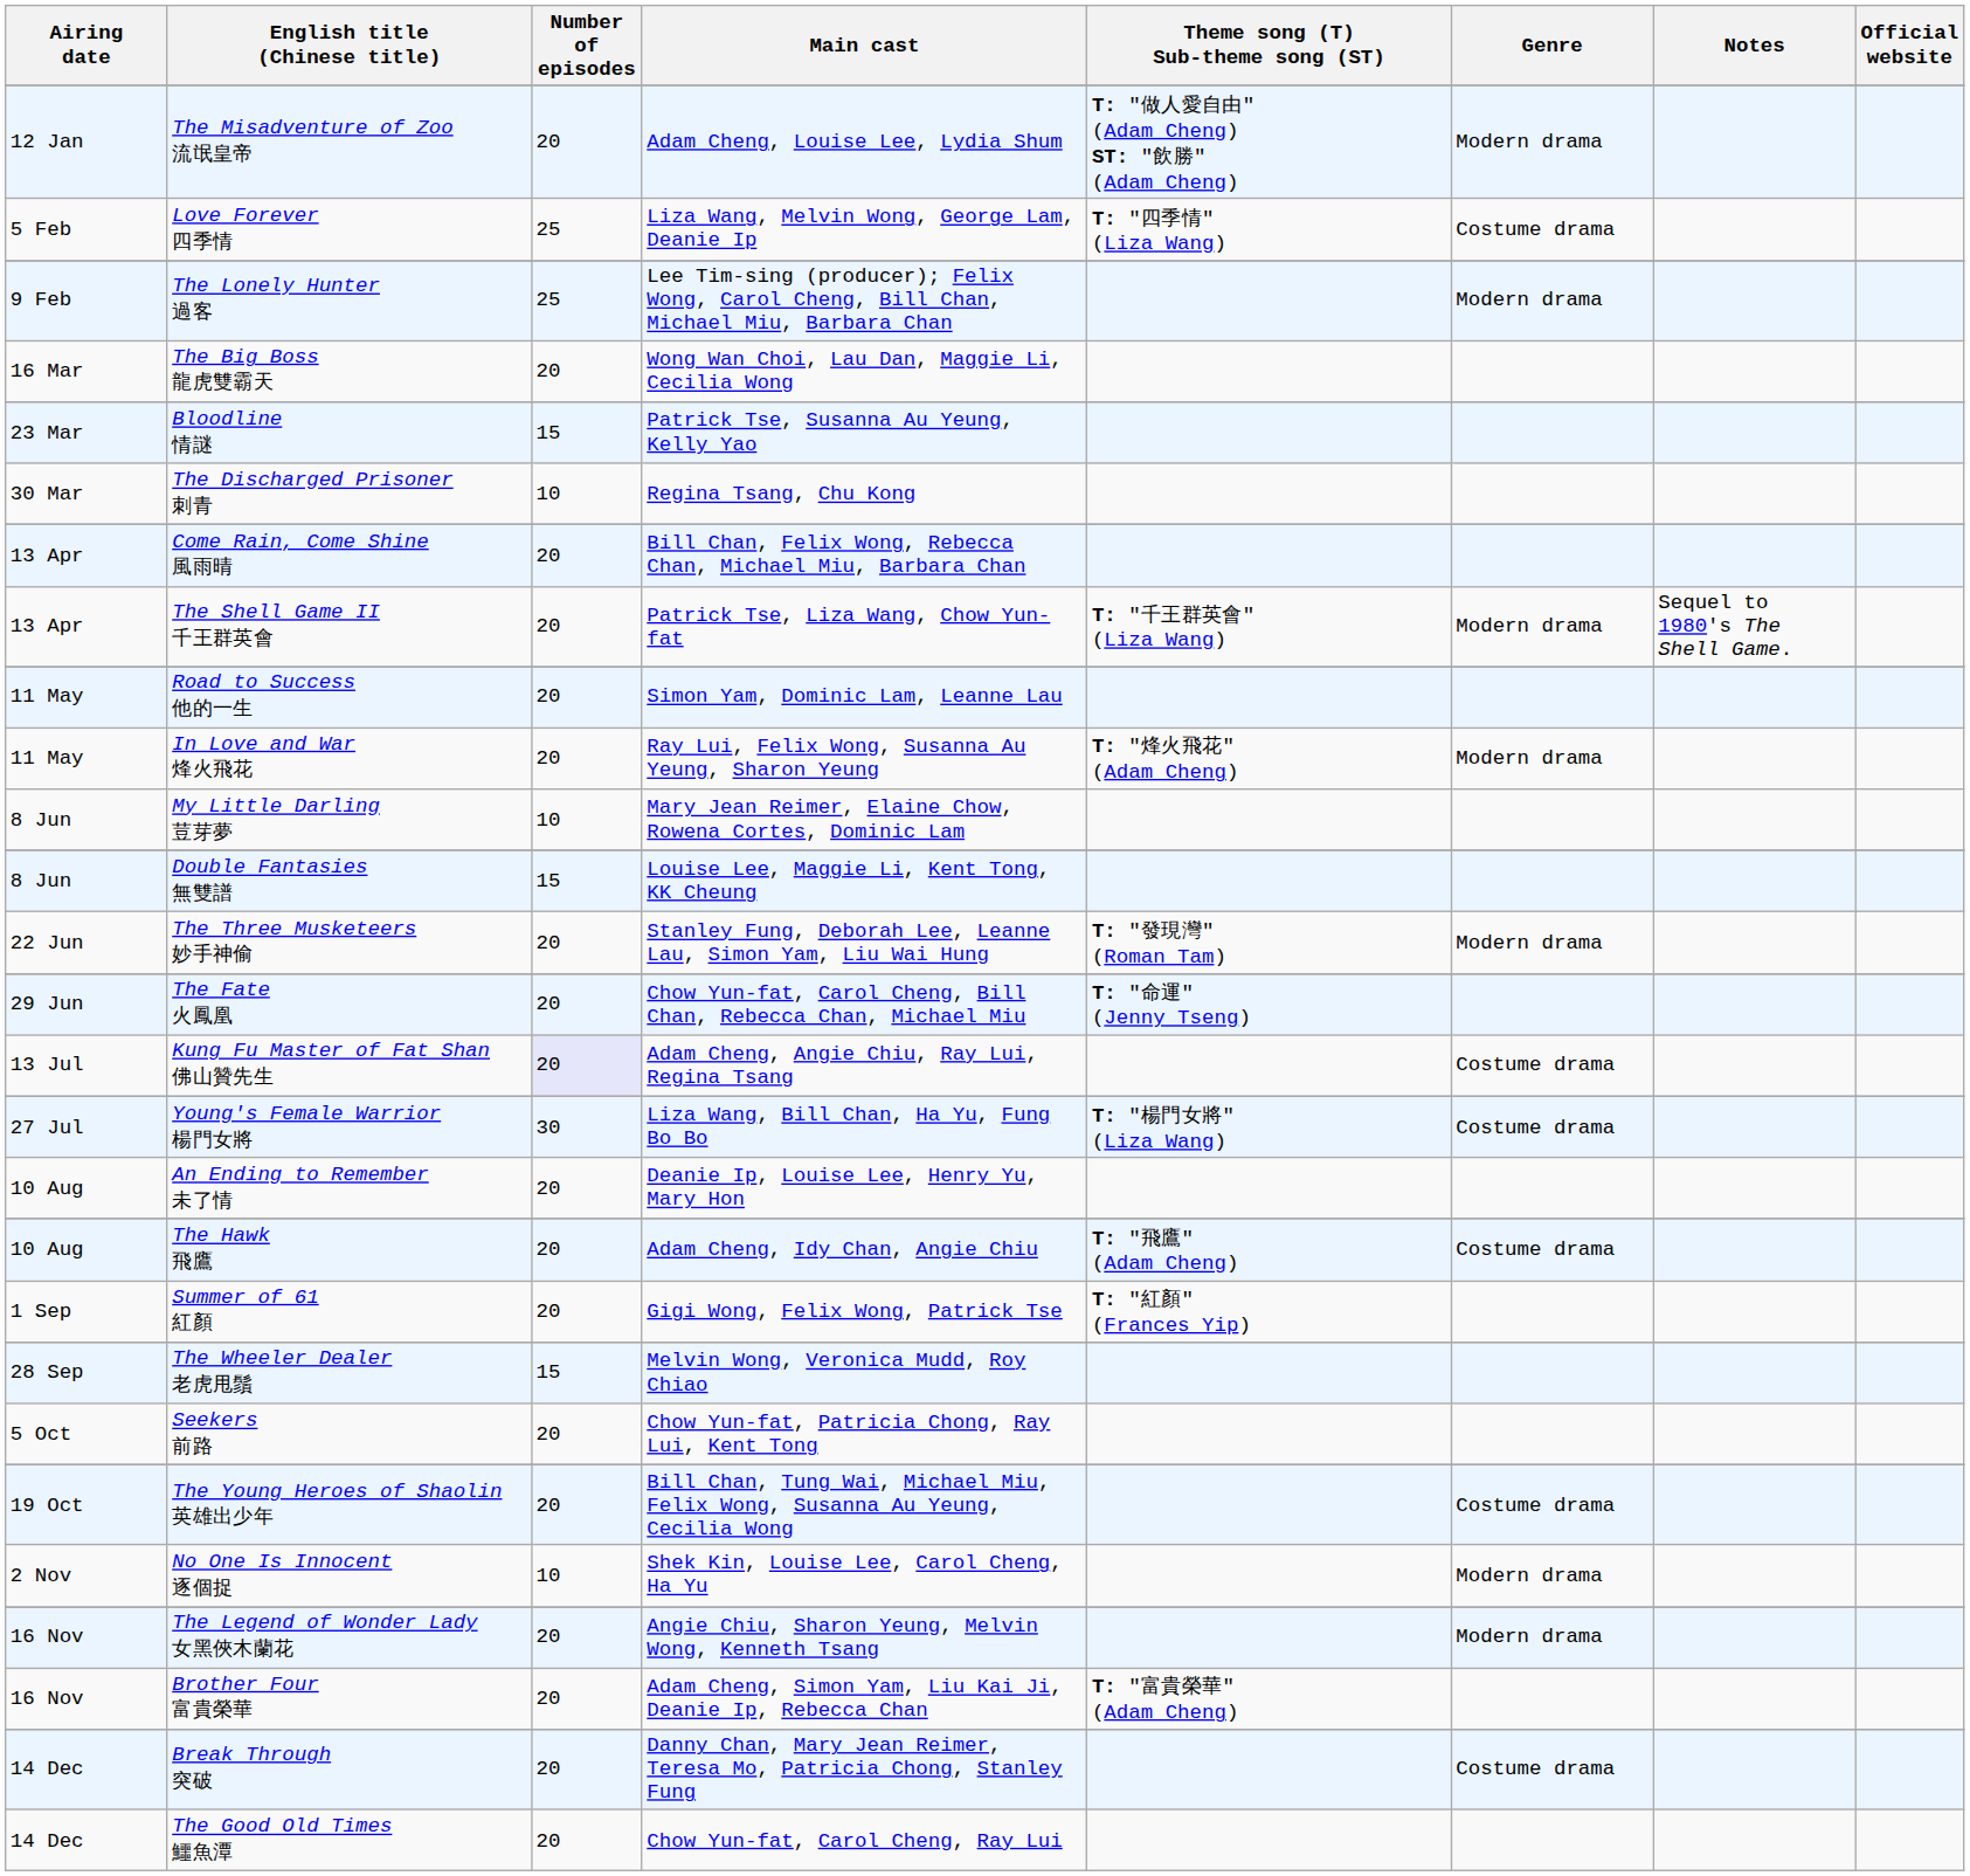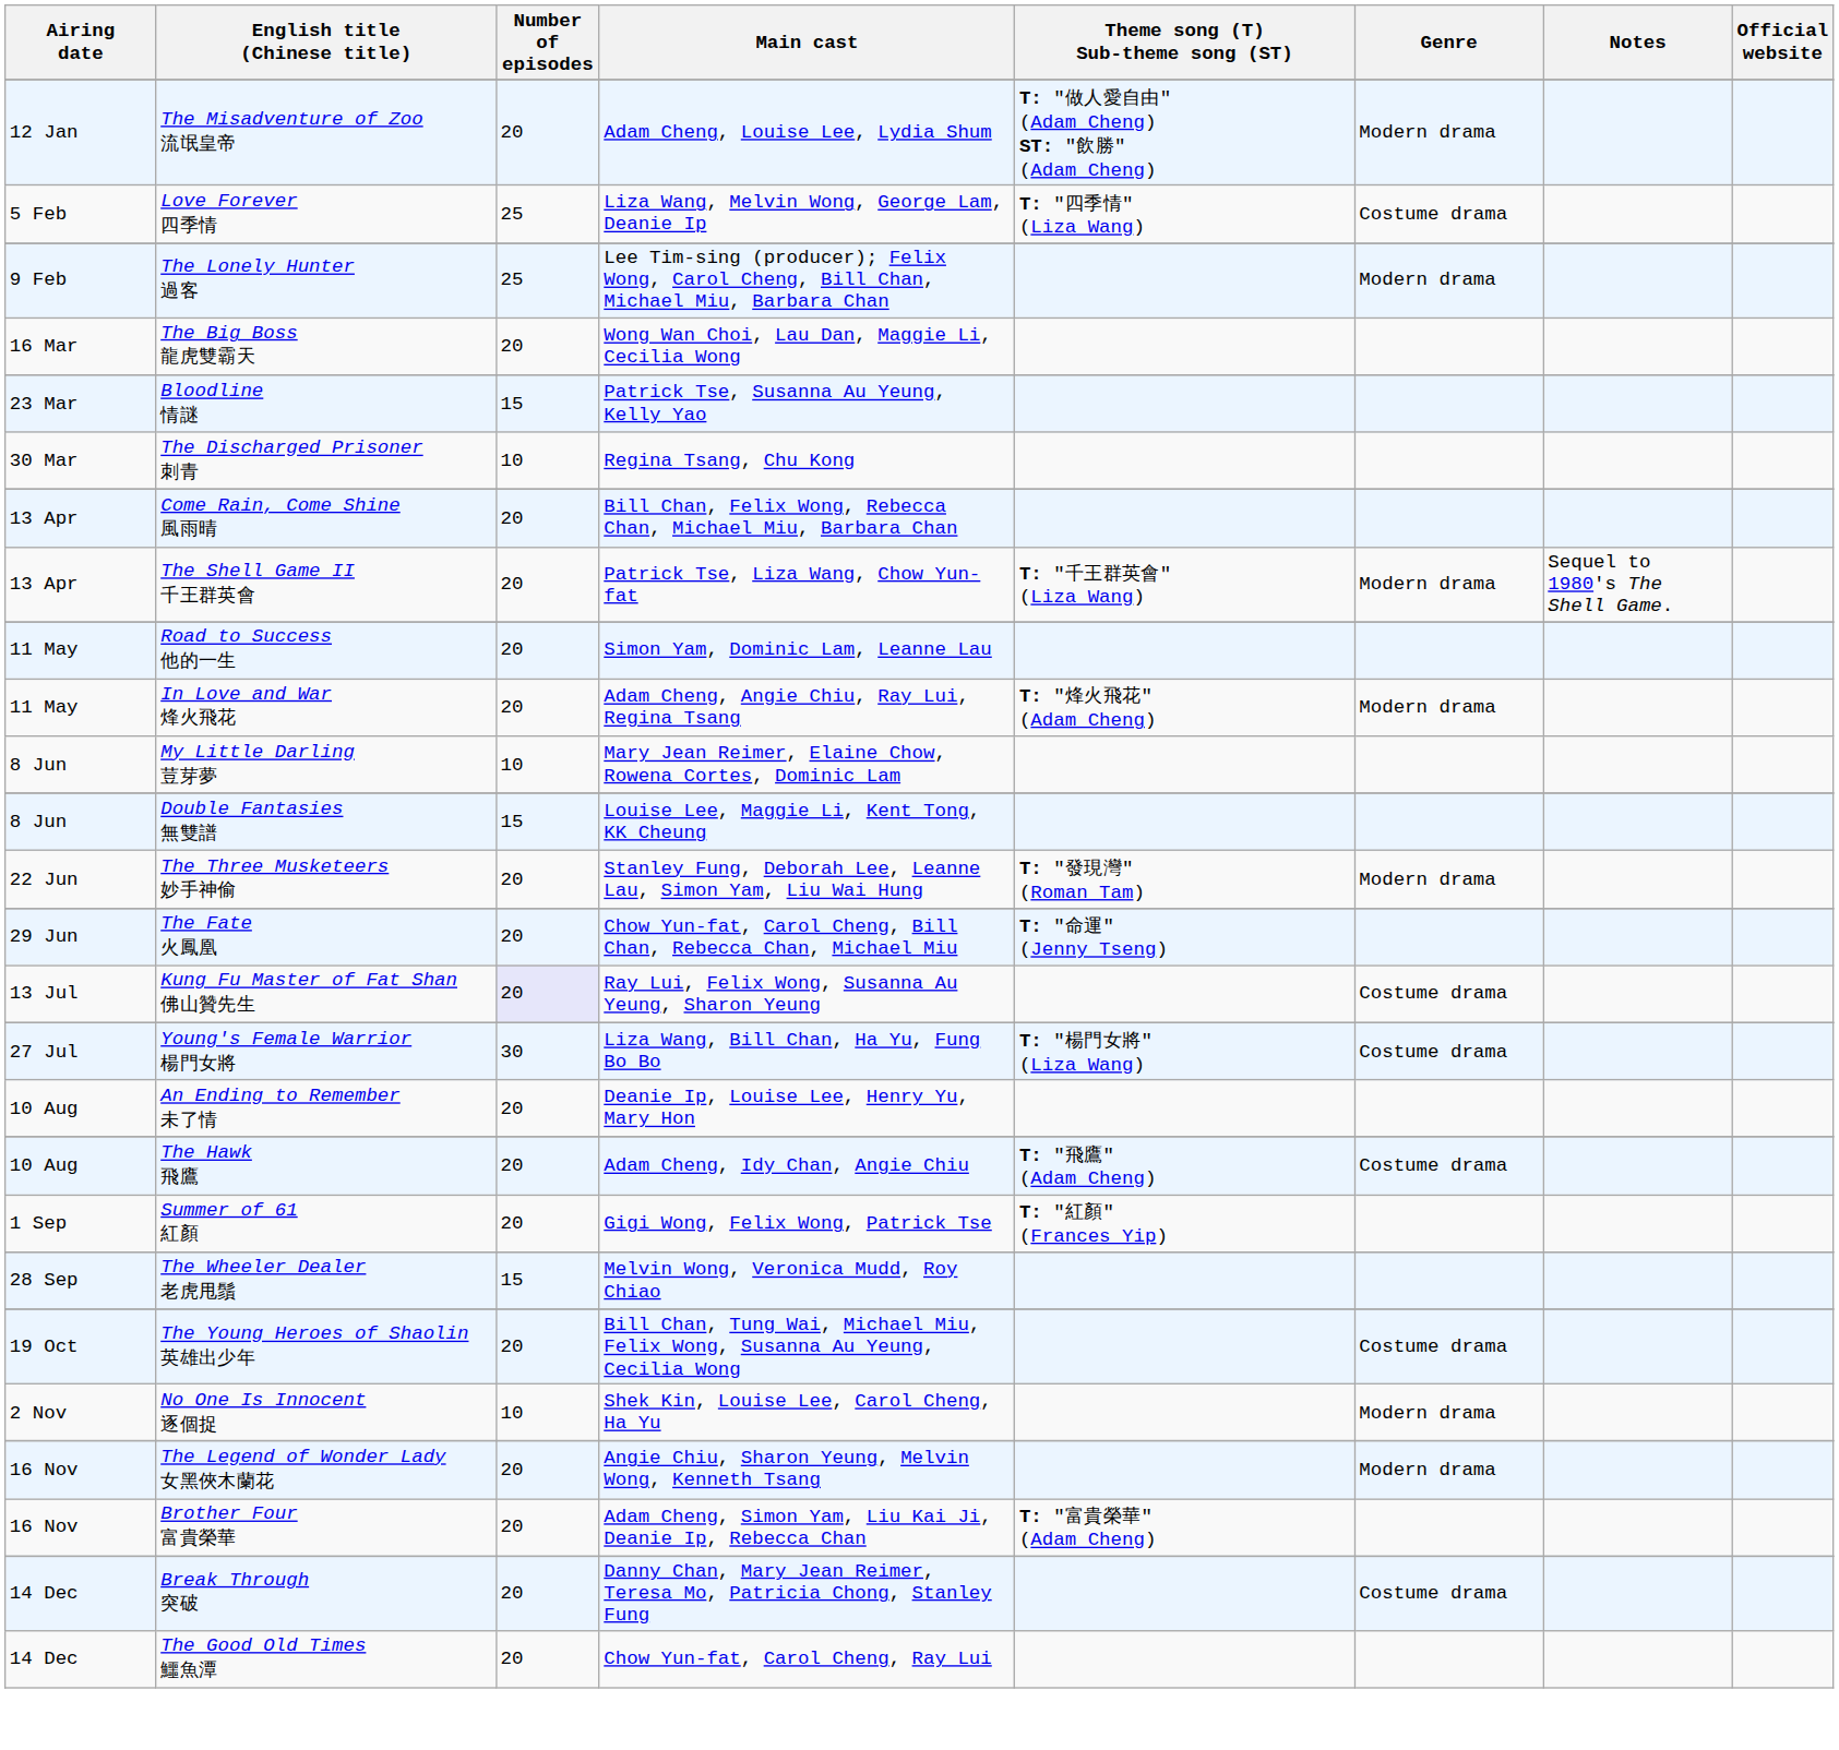In Love and War 烽火飛花 | Main cast: Ray Lui, Felix Wong, Susanna Au Yeung, Sharon Yeung -> Adam Cheng, Angie Chiu, Ray Lui, Regina Tsang
Kung Fu Master of Fat Shan 佛山贊先生 | Main cast: Adam Cheng, Angie Chiu, Ray Lui, Regina Tsang -> Ray Lui, Felix Wong, Susanna Au Yeung, Sharon Yeung
- row: 5 Oct | Seekers 前路 | 20 | Chow Yun-fat, Patricia Chong, Ray Lui, Kent Tong
